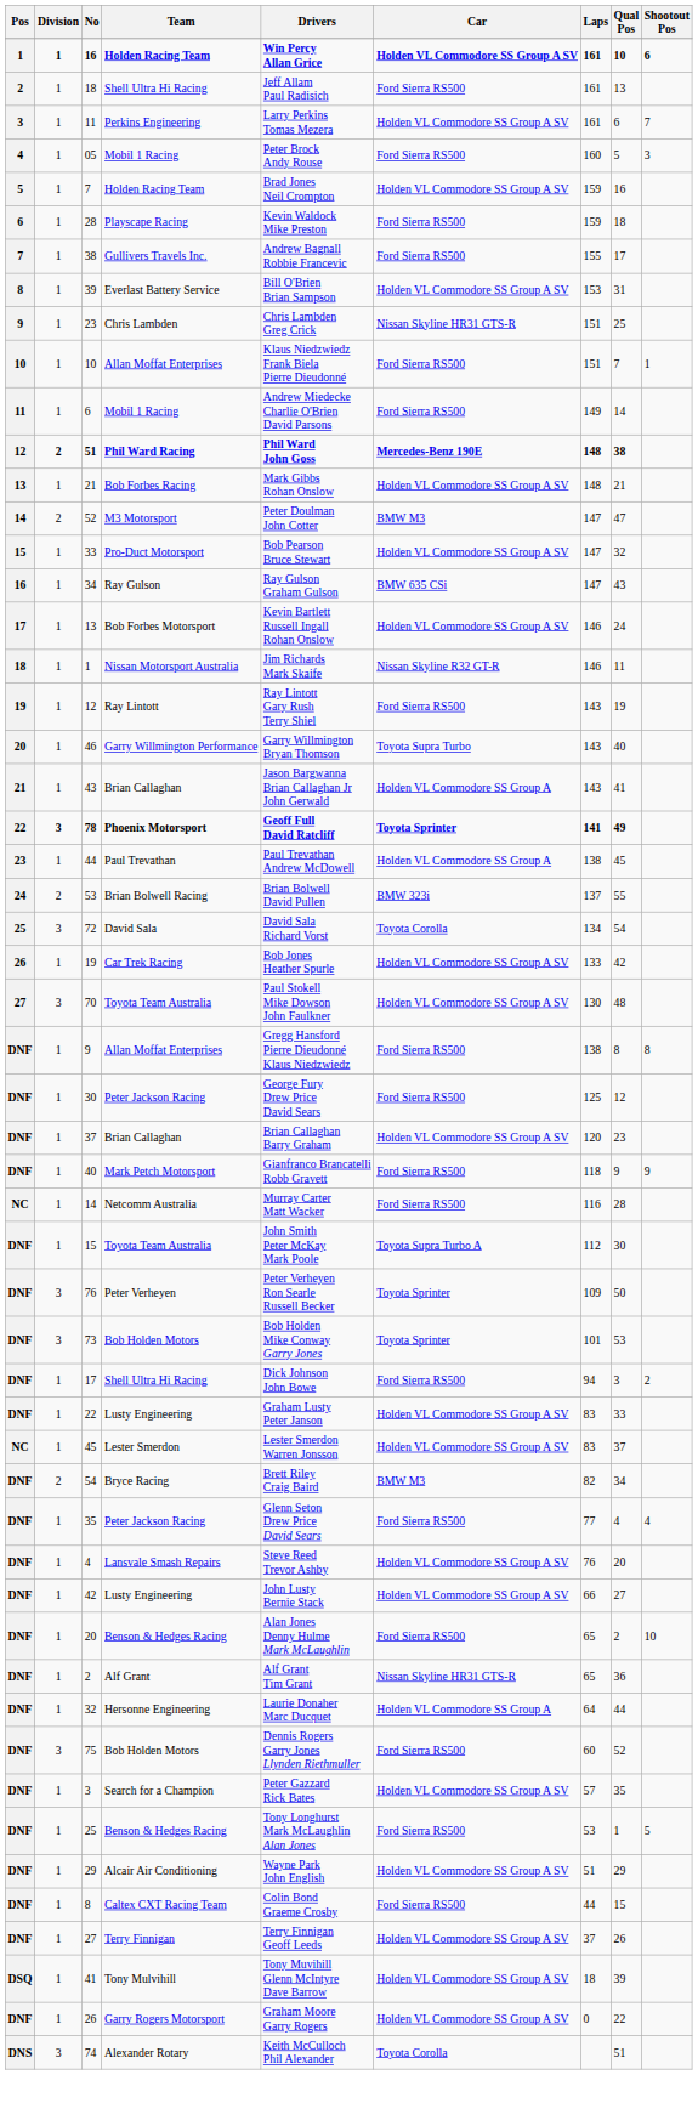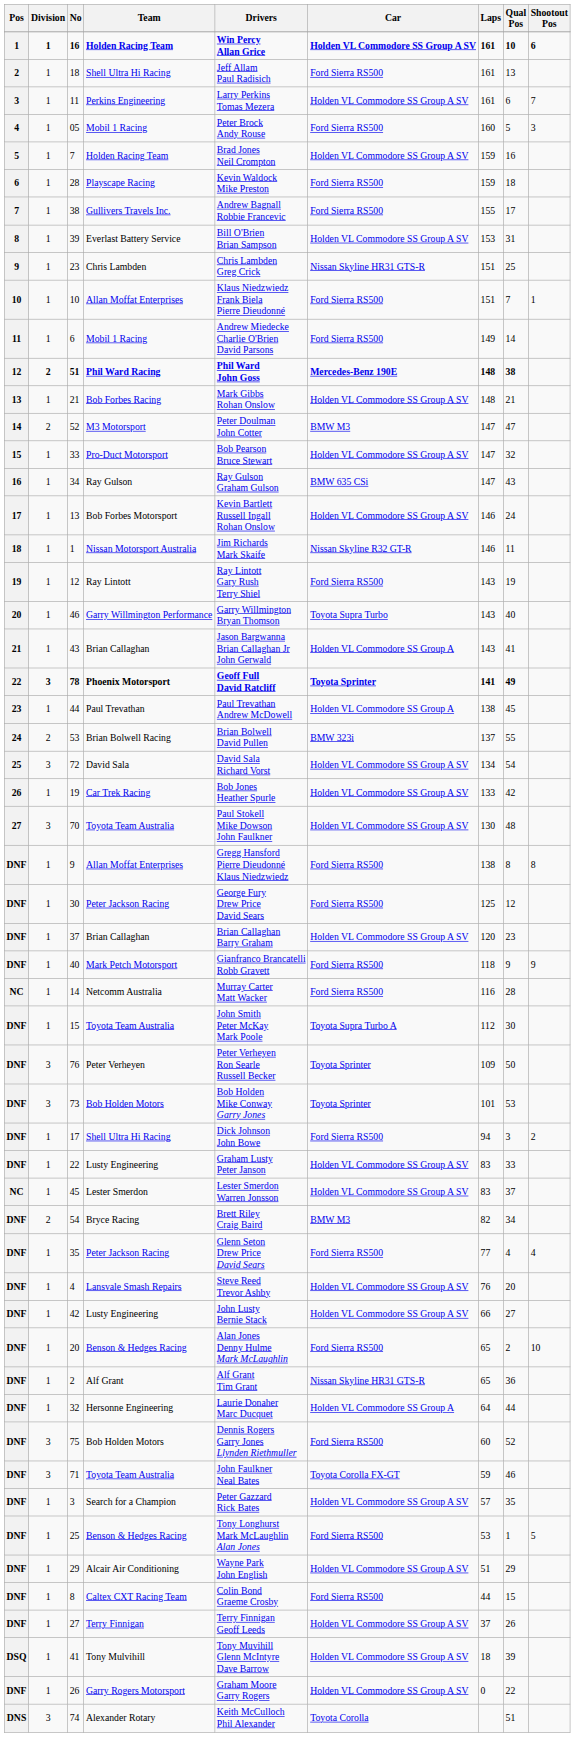72 | Car: Toyota Corolla -> Holden VL Commodore SS Group A SV
+ row: DNF | 3 | 71 | Toyota Team Australia | John Faulkner Neal Bates | Toyota Corolla FX-GT | 59 | 46
